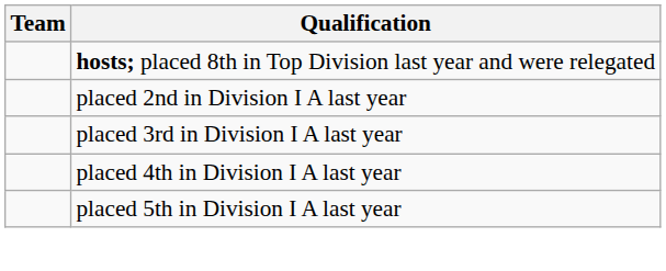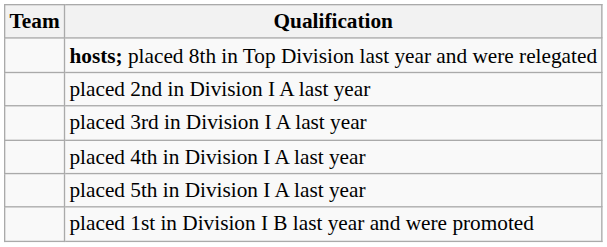+ row: placed 1st in Division I B last year and were promoted
